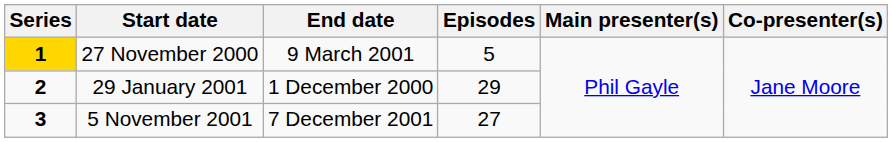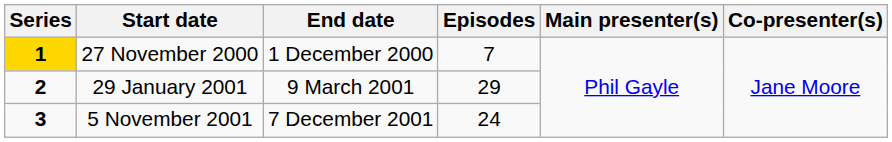27 November 2000 | End date: 9 March 2001 -> 1 December 2000
27 November 2000 | Episodes: 5 -> 7
29 January 2001 | End date: 1 December 2000 -> 9 March 2001
5 November 2001 | Episodes: 27 -> 24
